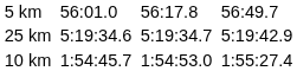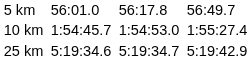rows swapped: 10 km <-> 25 km
